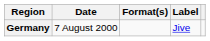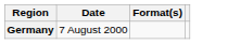- column: Label | Jive
